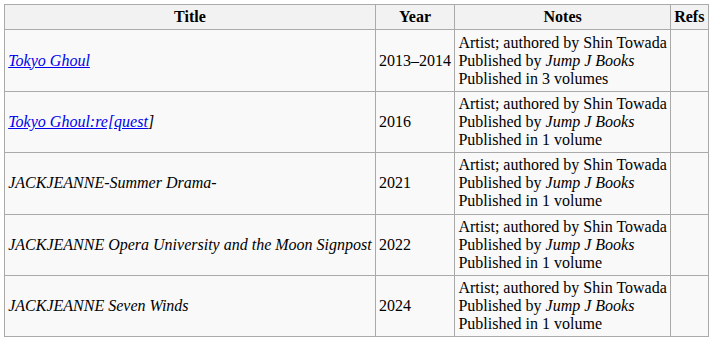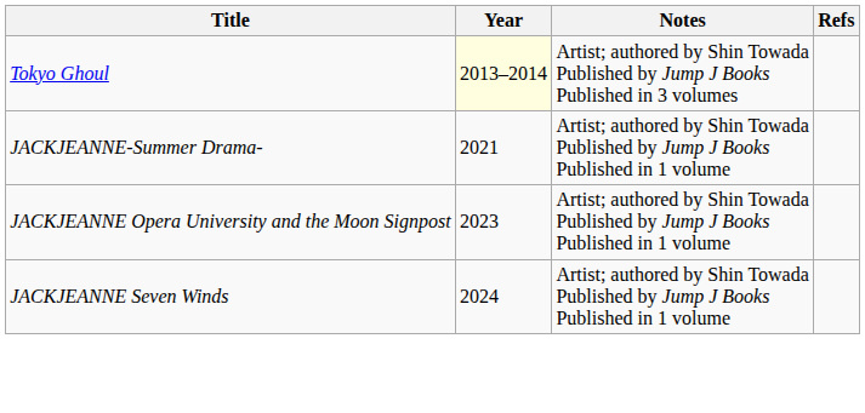Tokyo Ghoul | Year: no background -> lightyellow background
- row: Tokyo Ghoul:re[quest] | 2016 | Artist; authored by Shin Towada Published by Jump J Books Published in 1 volume
JACKJEANNE Opera University and the Moon Signpost | Year: 2022 -> 2023
